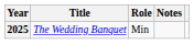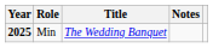columns swapped: Title <-> Role
